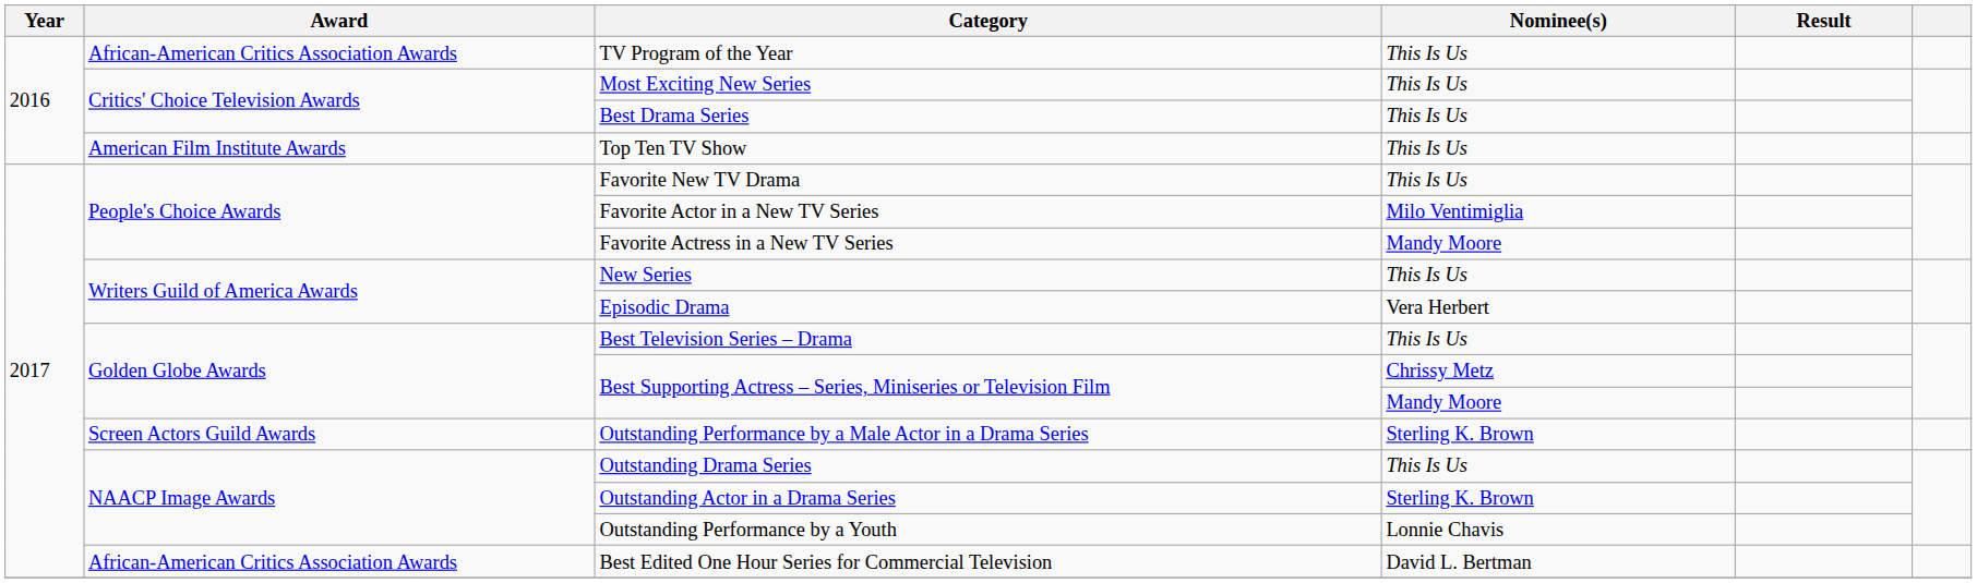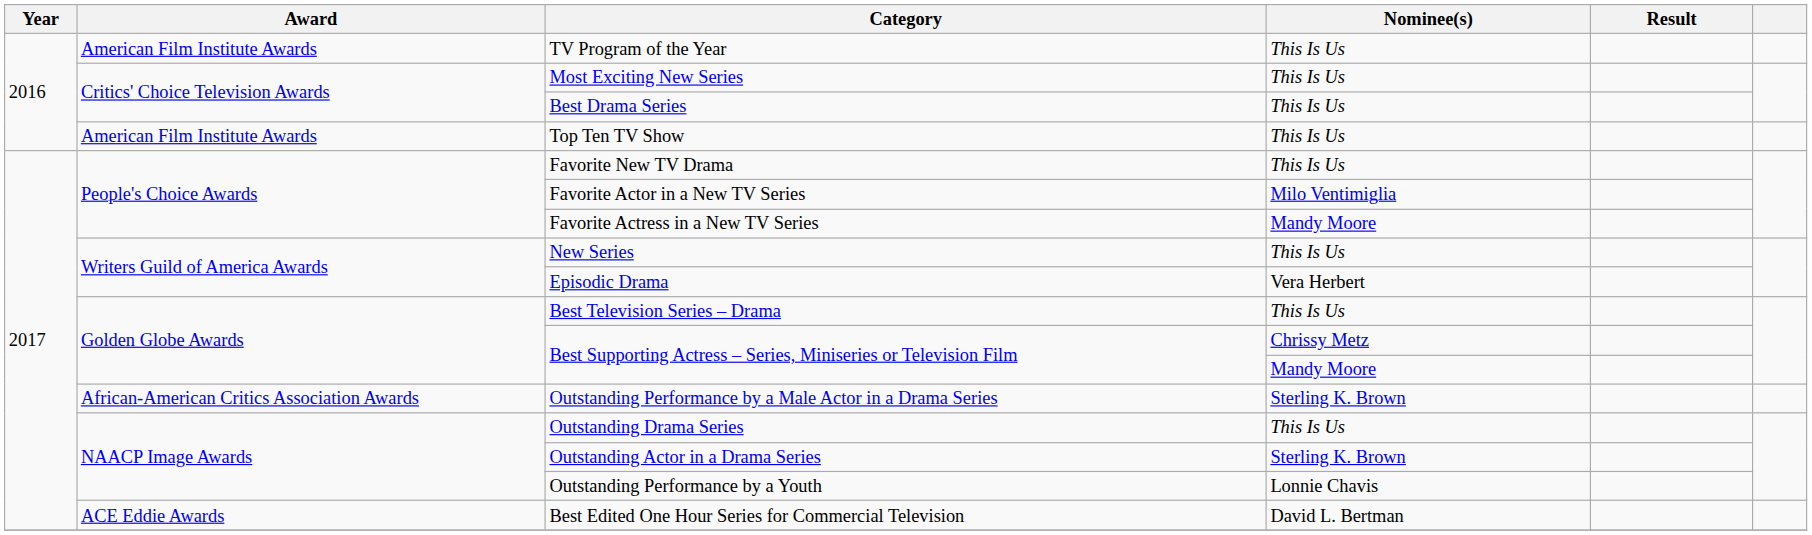TV Program of the Year | Award: African-American Critics Association Awards -> American Film Institute Awards
Outstanding Performance by a Male Actor in a Drama Series | Award: Screen Actors Guild Awards -> African-American Critics Association Awards
Best Edited One Hour Series for Commercial Television | Award: African-American Critics Association Awards -> ACE Eddie Awards
